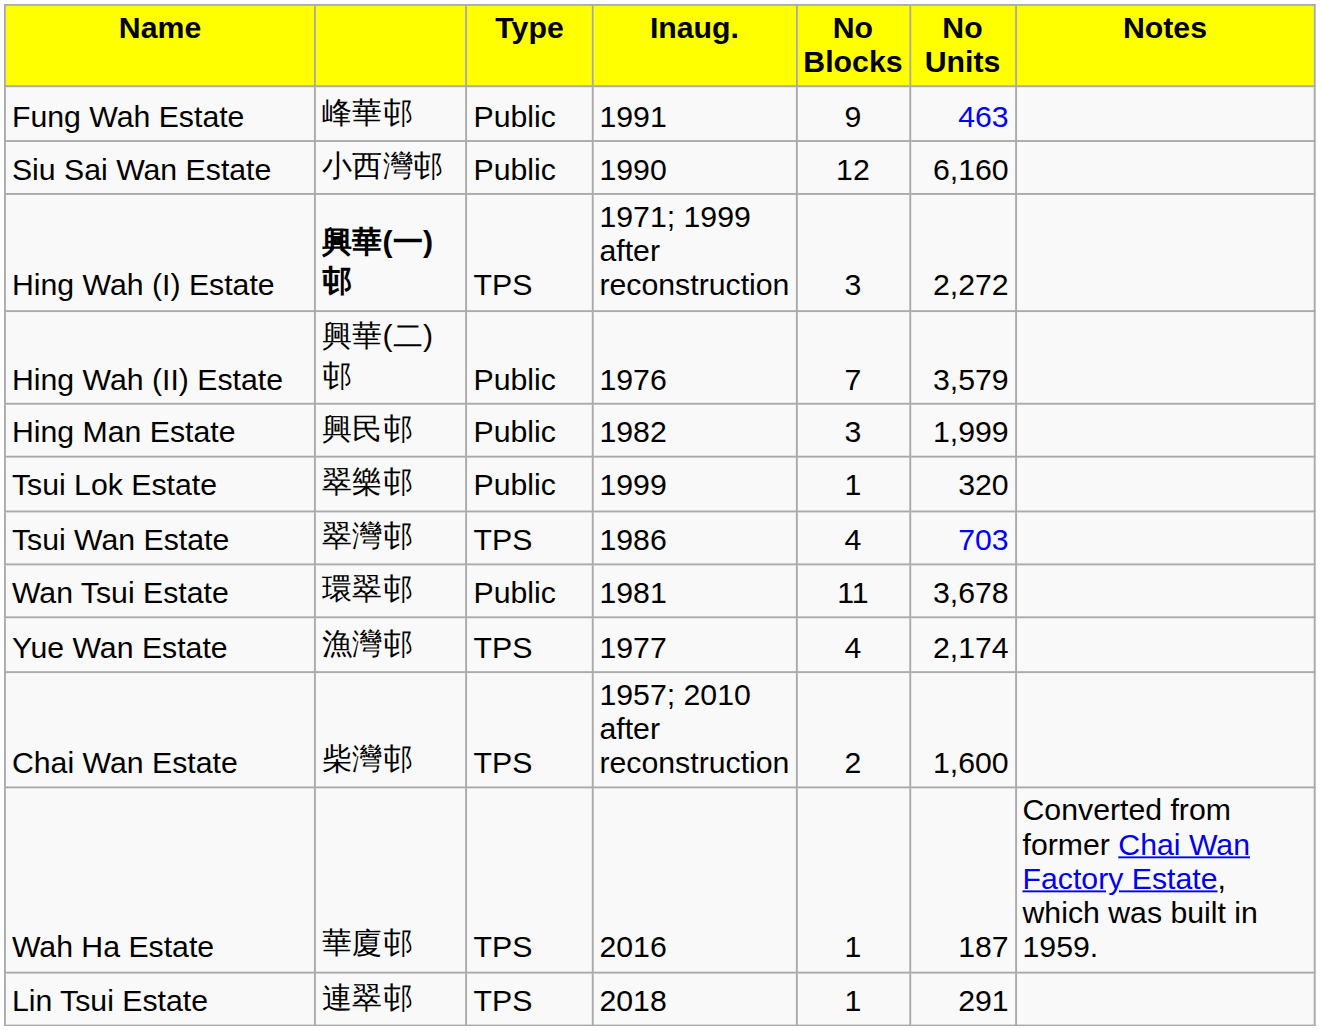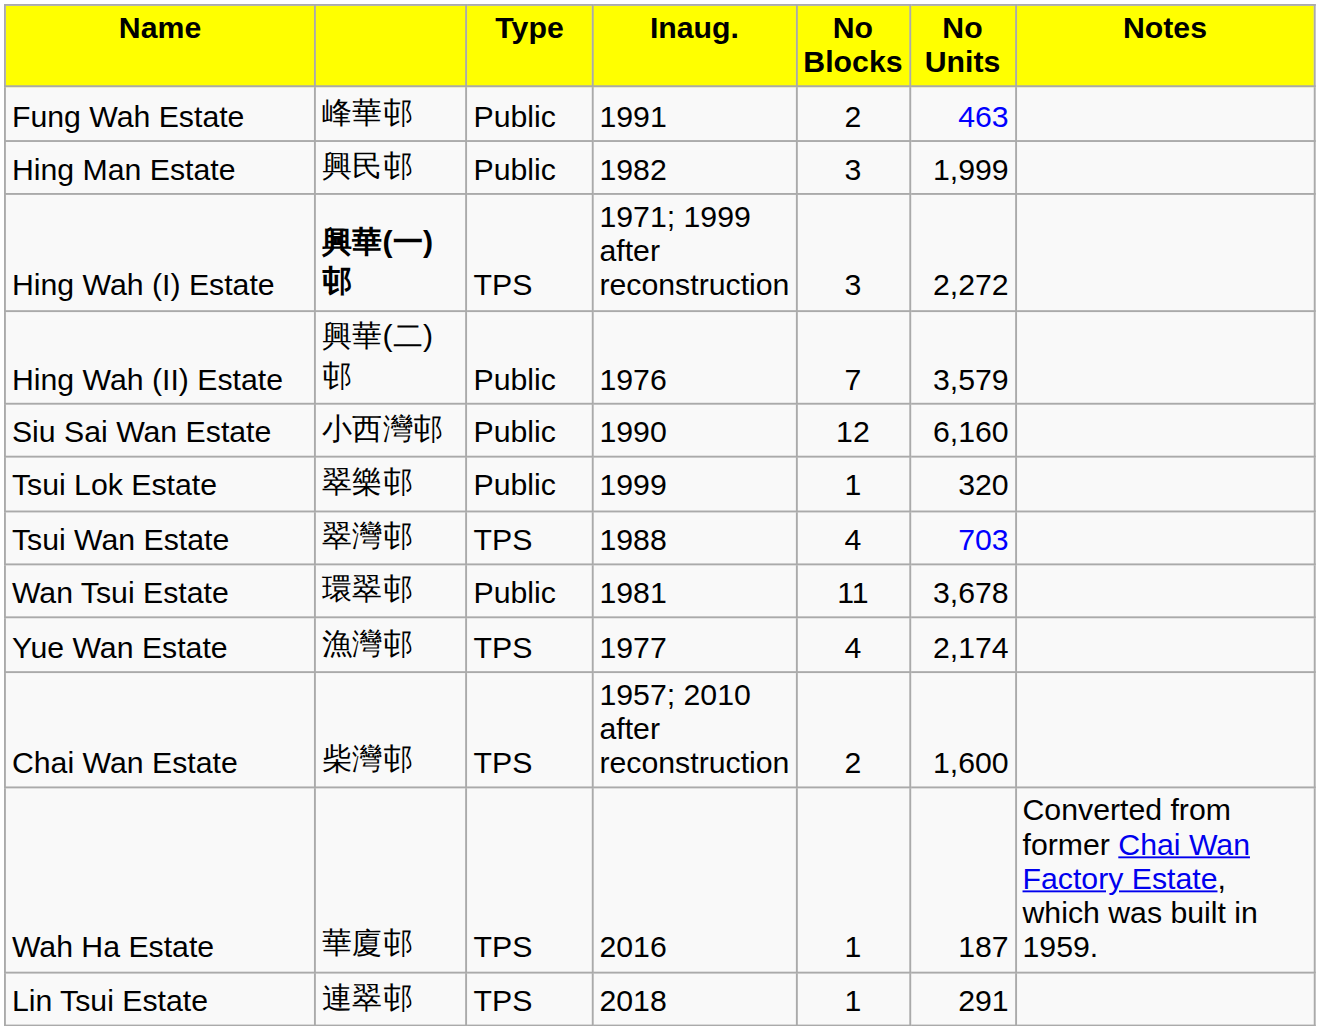Fung Wah Estate | column 5: 9 -> 2
rows swapped: Hing Man Estate <-> Siu Sai Wan Estate
Tsui Wan Estate | column 4: 1986 -> 1988
